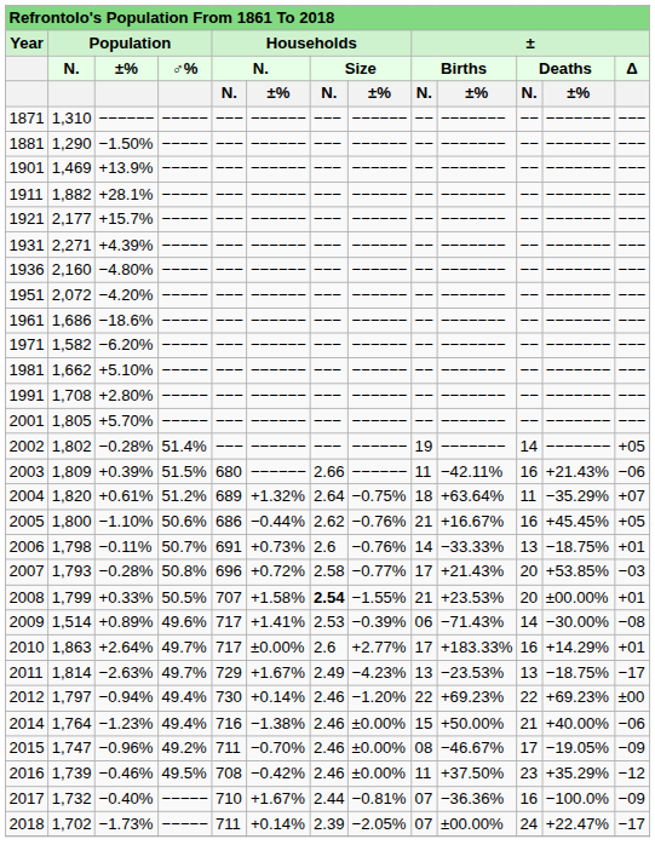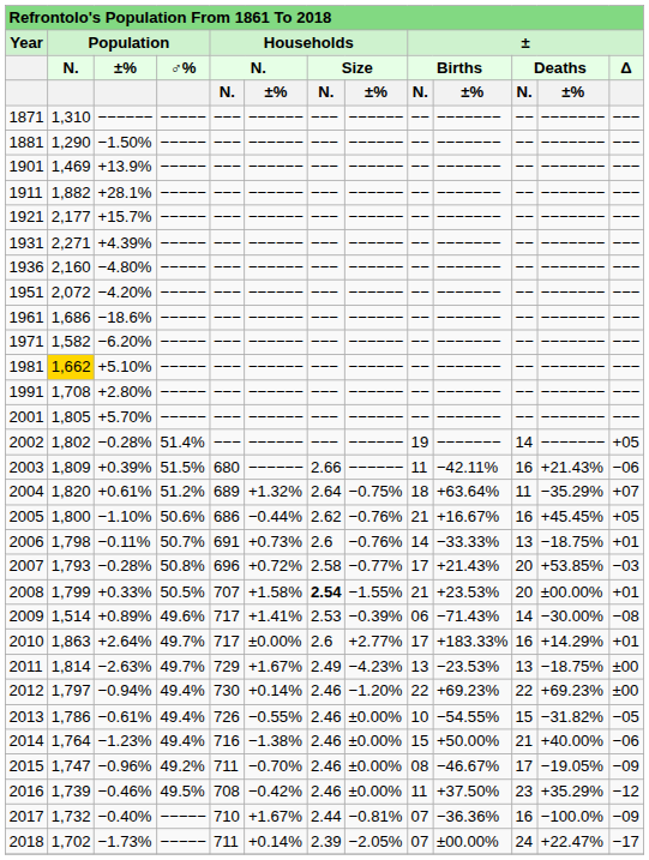1981 | Population / N.: no background -> gold background
2011 | ± / Δ: −17 -> ±00
+ row: 2013 | 1,786 | −0.61% | 49.4% | 726 | −0.55% | 2.46 | ±0.00% | 10 | −54.55% | 15 | −31.82% | −05
